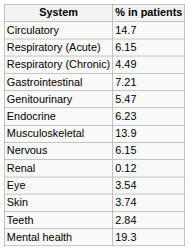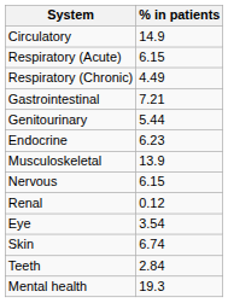Circulatory | % in patients: 14.7 -> 14.9
Genitourinary | % in patients: 5.47 -> 5.44
Skin | % in patients: 3.74 -> 6.74
